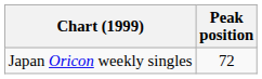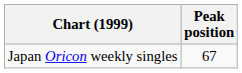Japan Oricon weekly singles | Peak position: 72 -> 67
